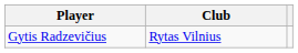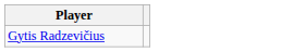- column: Club | Rytas Vilnius
